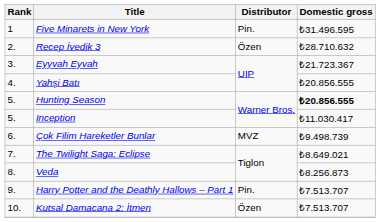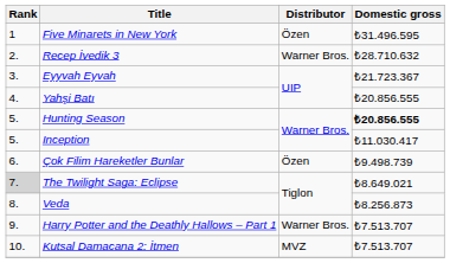Five Minarets in New York | Distributor: Pin. -> Özen
Recep İvedik 3 | Distributor: Özen -> Warner Bros.
Çok Filim Hareketler Bunlar | Distributor: MVZ -> Özen
The Twilight Saga: Eclipse | Rank: no background -> lightgrey background
Harry Potter and the Deathly Hallows – Part 1 | Distributor: Pin. -> Warner Bros.
Kutsal Damacana 2: İtmen | Distributor: Özen -> MVZ
